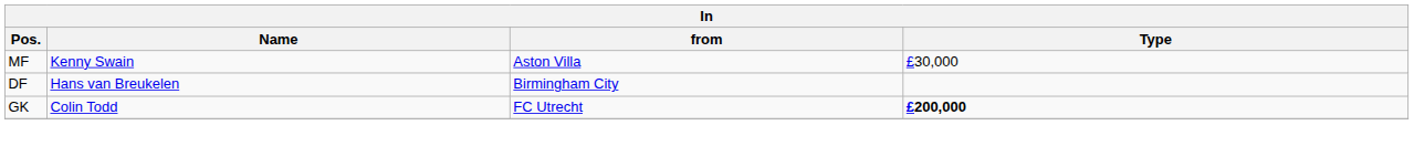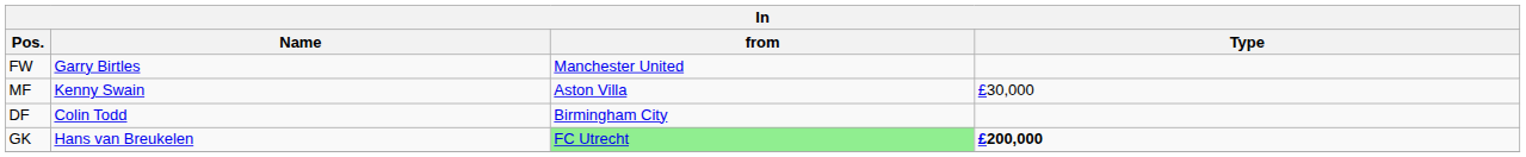+ row: FW | Garry Birtles | Manchester United
DF | Name: Hans van Breukelen -> Colin Todd
GK | Name: Colin Todd -> Hans van Breukelen
GK | from: no background -> lightgreen background
